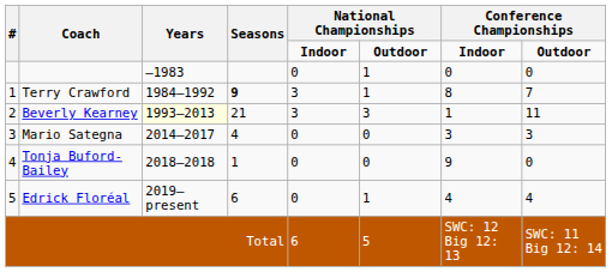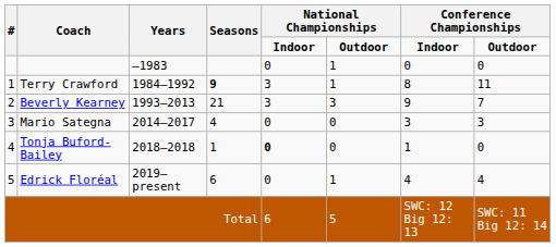Terry Crawford | column 8: 7 -> 11
Beverly Kearney | Years: lightyellow background -> no background
Beverly Kearney | column 7: 1 -> 9
Beverly Kearney | column 8: 11 -> 7
Tonja Buford-Bailey | column 5: normal -> bold
Tonja Buford-Bailey | column 7: 9 -> 1
